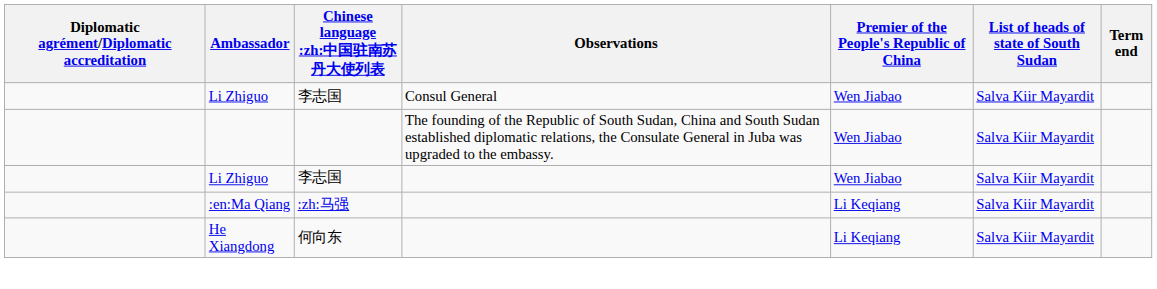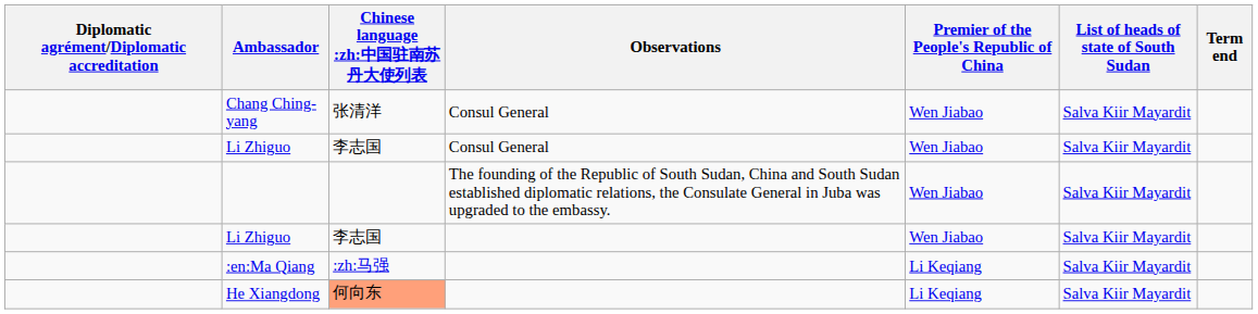+ row: Chang Ching-yang | 张清洋 | Consul General | Wen Jiabao | Salva Kiir Mayardit
He Xiangdong | Chinese language :zh:中国驻南苏丹大使列表: no background -> lightsalmon background
